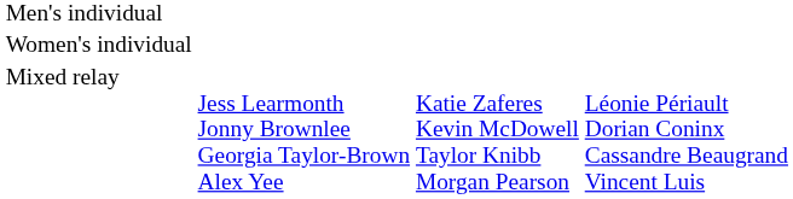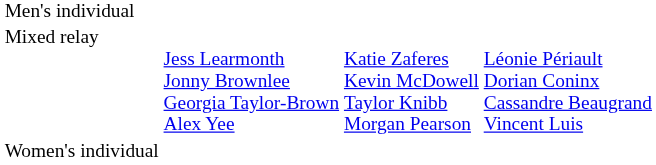rows swapped: Women's individual <-> Mixed relay
